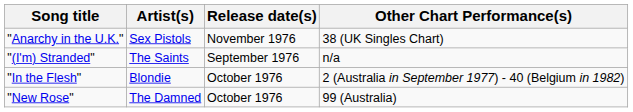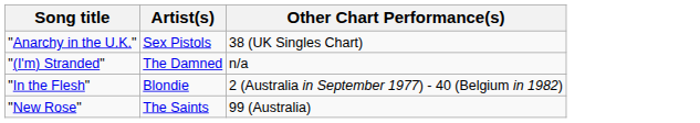- column: Release date(s) | November 1976 | September 1976 | October 1976 | October 1976
"(I'm) Stranded" | Artist(s): The Saints -> The Damned
"New Rose" | Artist(s): The Damned -> The Saints
